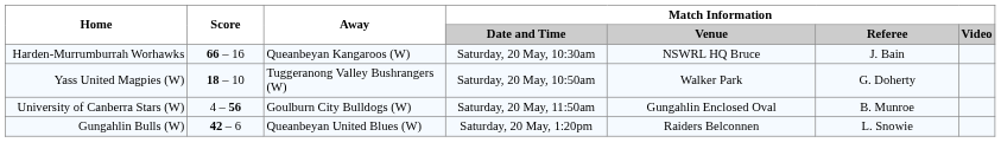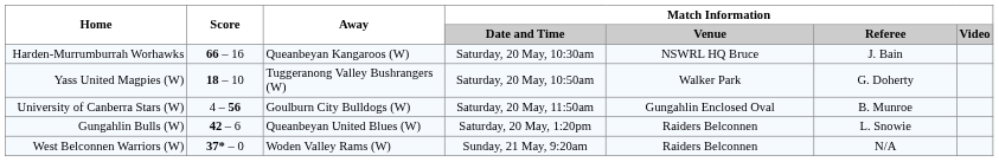+ row: West Belconnen Warriors (W) | 37* – 0 | Woden Valley Rams (W) | Sunday, 21 May, 9:20am | Raiders Belconnen | N/A
